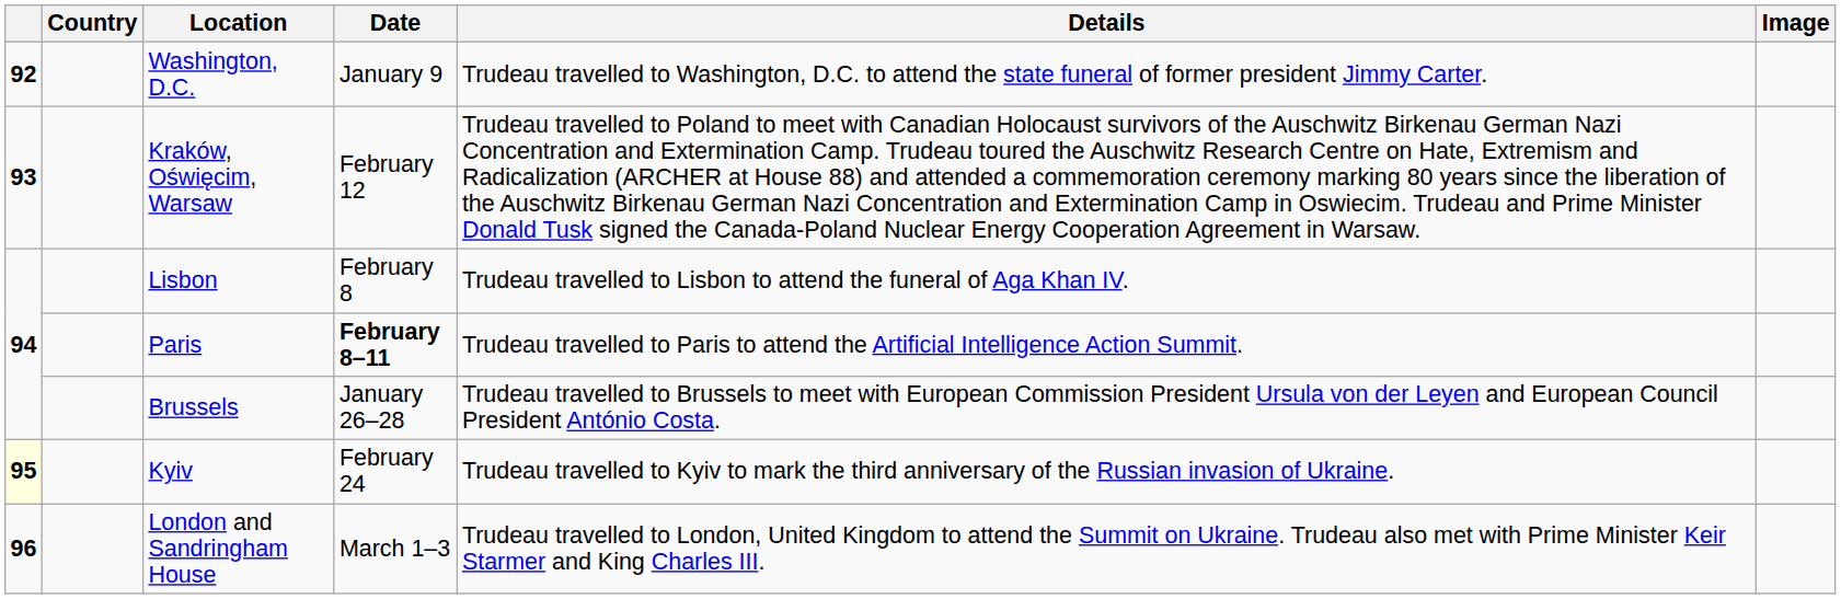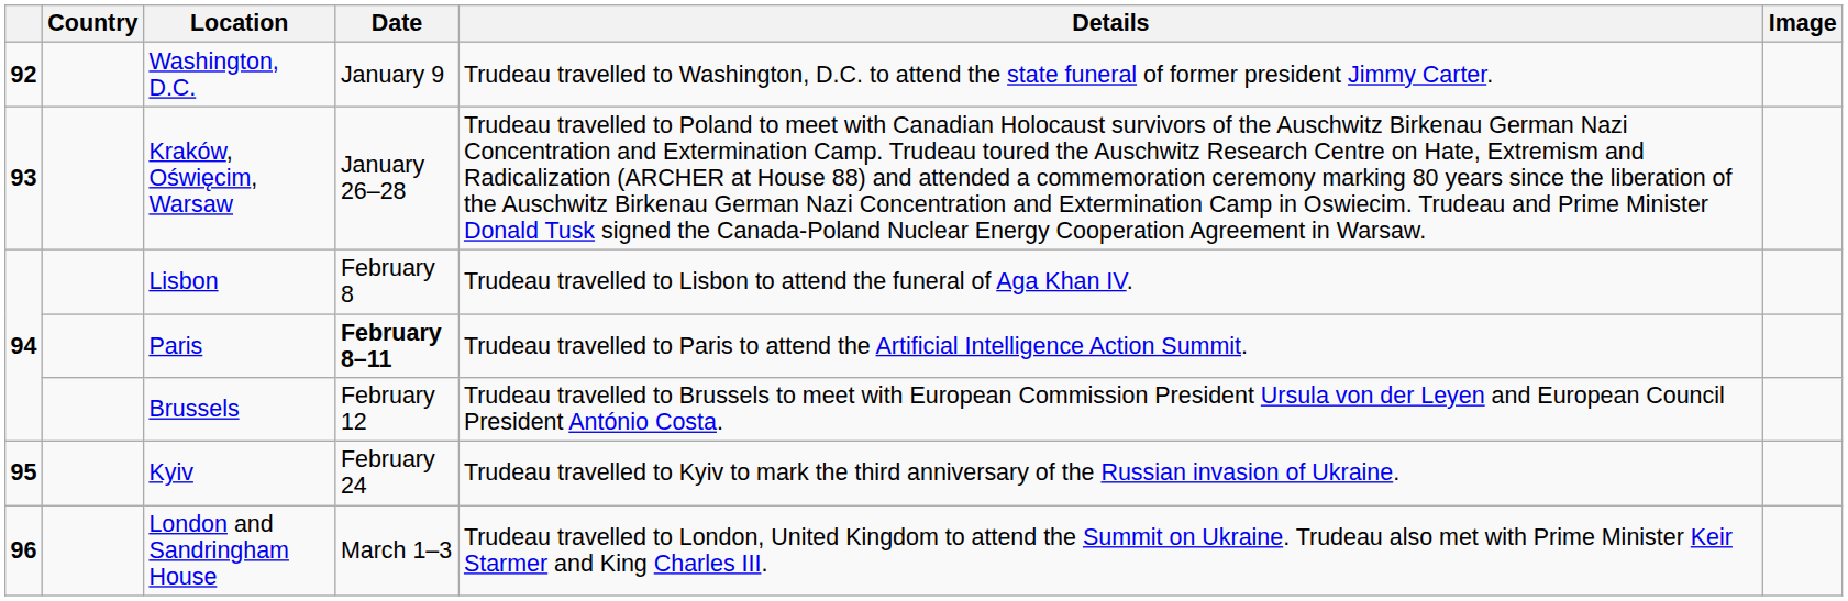Kraków, Oświęcim, Warsaw | Date: February 12 -> January 26–28
Brussels | Date: January 26–28 -> February 12
Kyiv | column 1: lightyellow background -> no background
